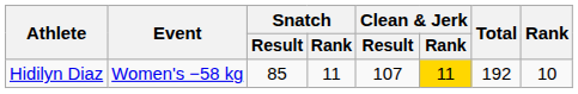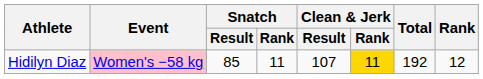Hidilyn Diaz | Event: no background -> pink background
Hidilyn Diaz | Rank: 10 -> 12
